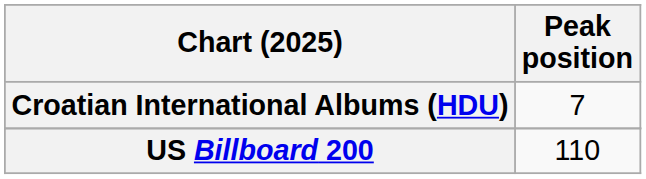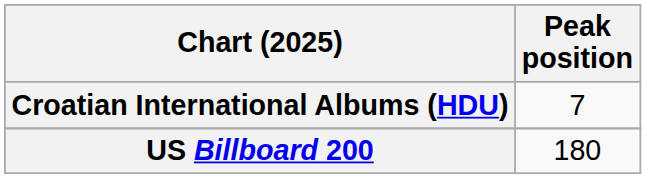US Billboard 200 | Peak position: 110 -> 180
